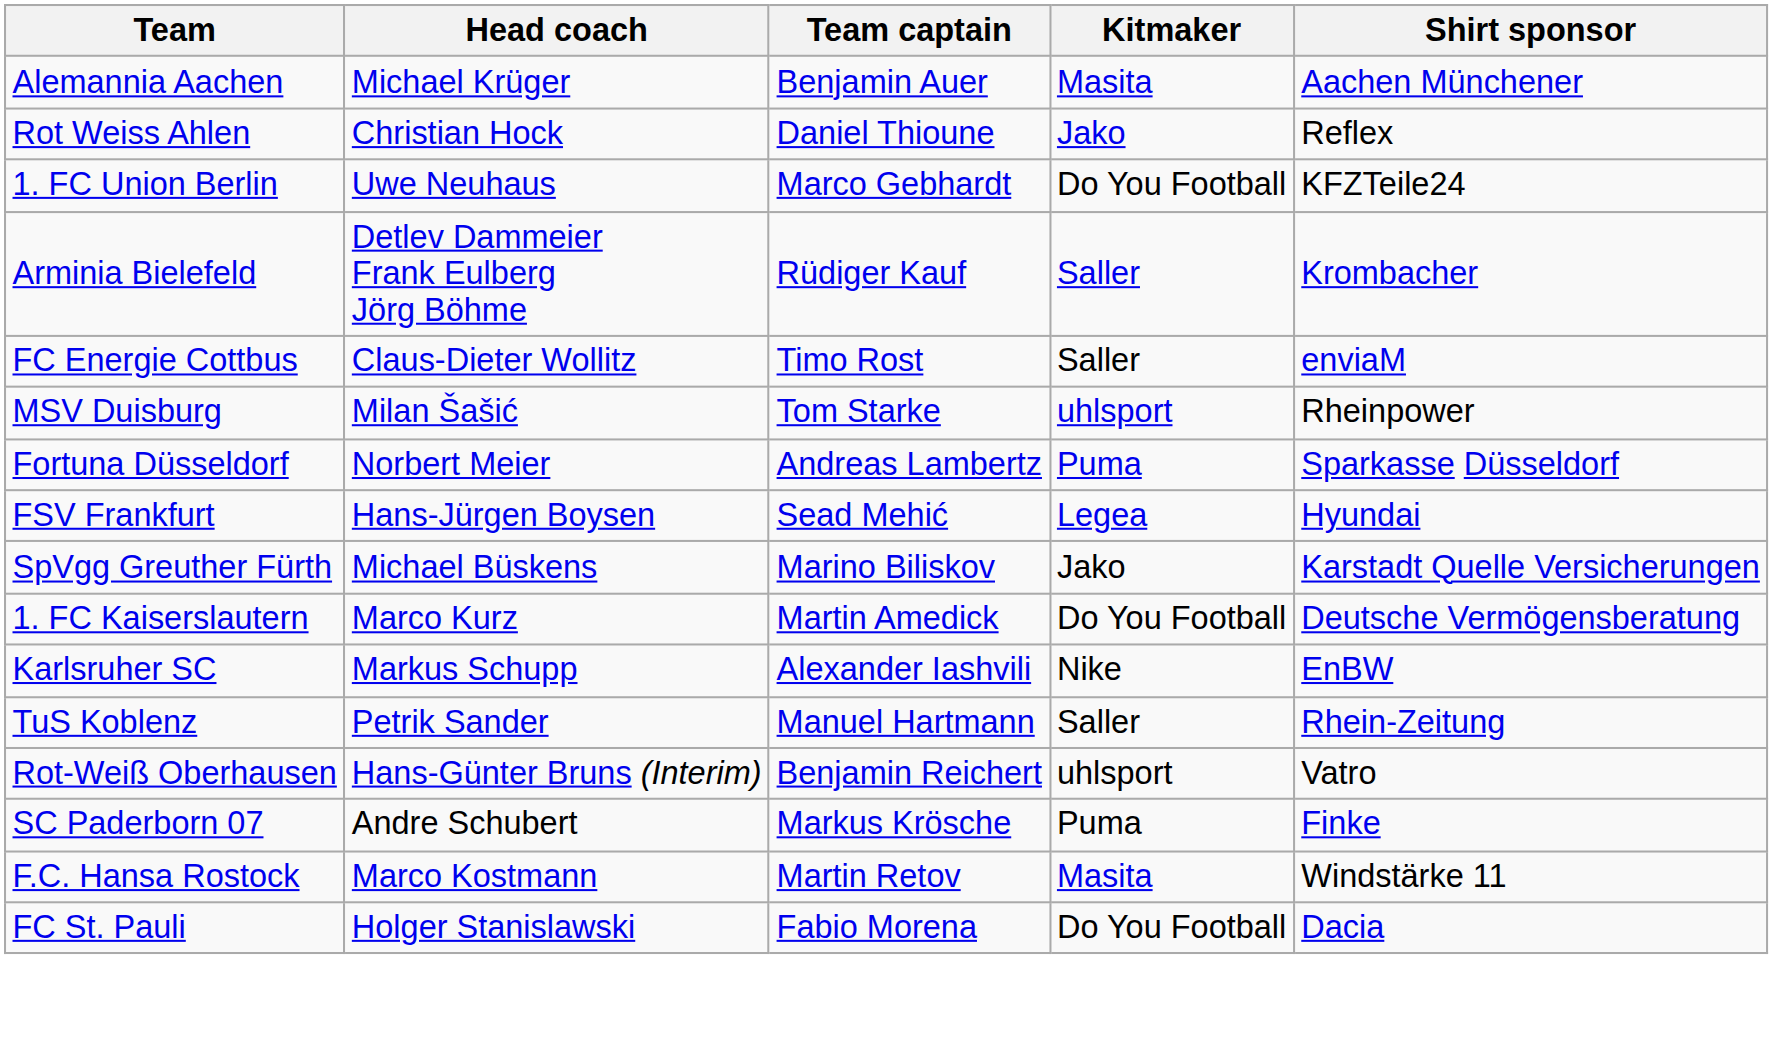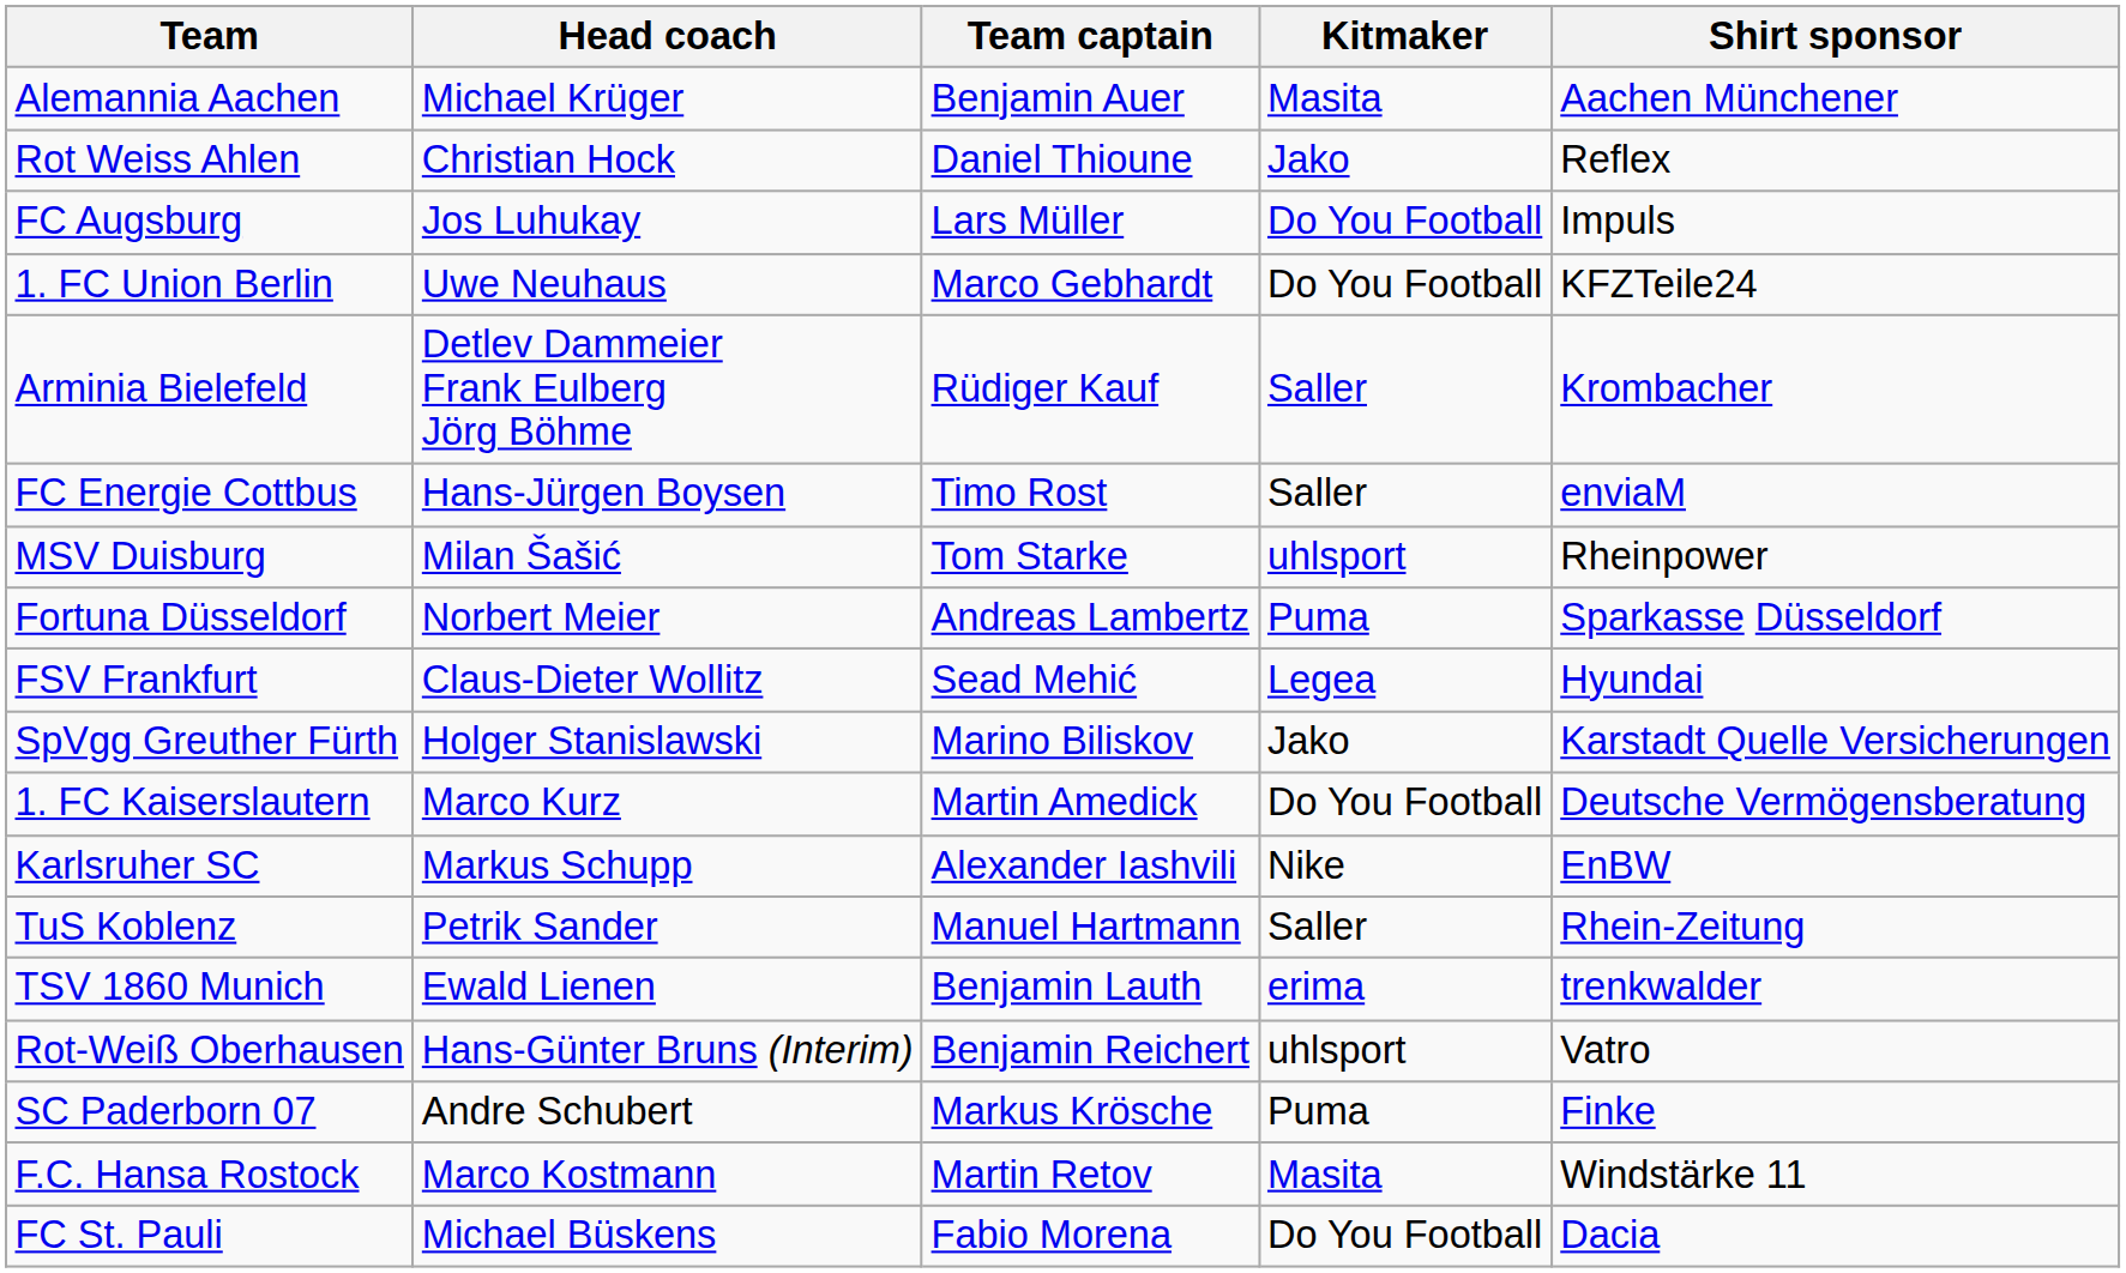+ row: FC Augsburg | Jos Luhukay | Lars Müller | Do You Football | Impuls
FC Energie Cottbus | Head coach: Claus-Dieter Wollitz -> Hans-Jürgen Boysen
FSV Frankfurt | Head coach: Hans-Jürgen Boysen -> Claus-Dieter Wollitz
SpVgg Greuther Fürth | Head coach: Michael Büskens -> Holger Stanislawski
+ row: TSV 1860 Munich | Ewald Lienen | Benjamin Lauth | erima | trenkwalder
FC St. Pauli | Head coach: Holger Stanislawski -> Michael Büskens
